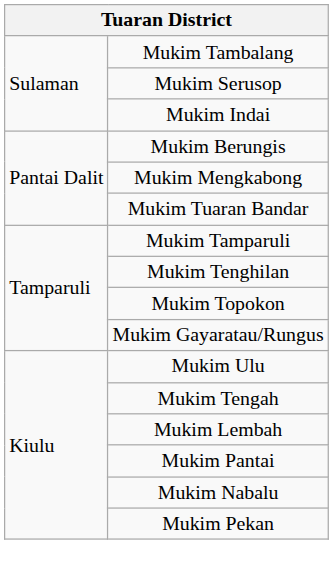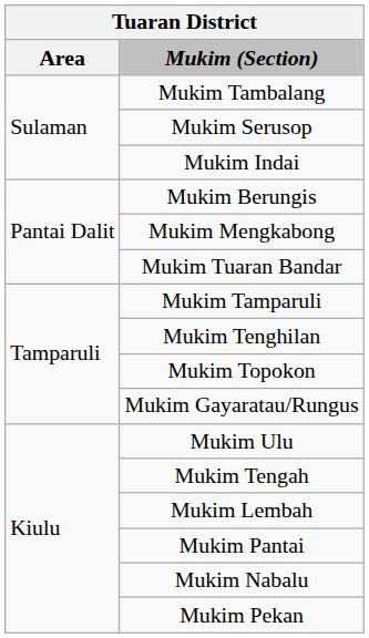+ row: Area | Mukim (Section)
